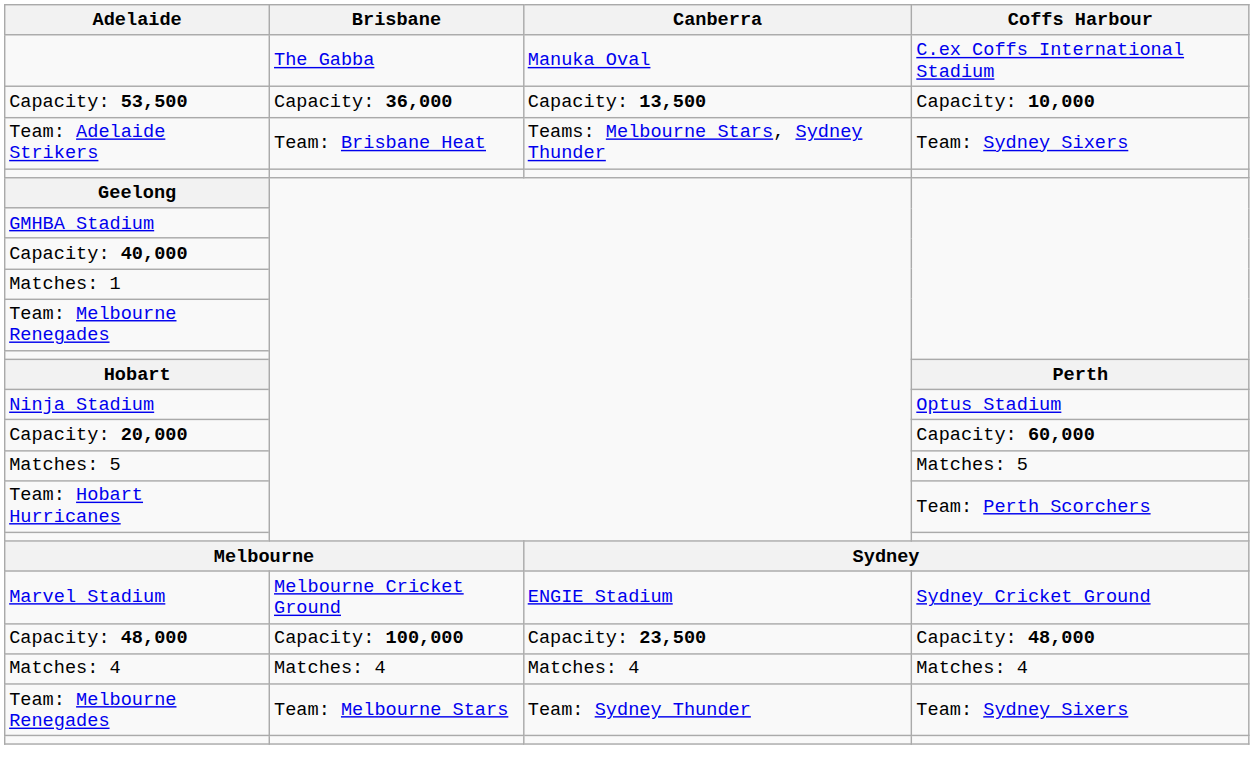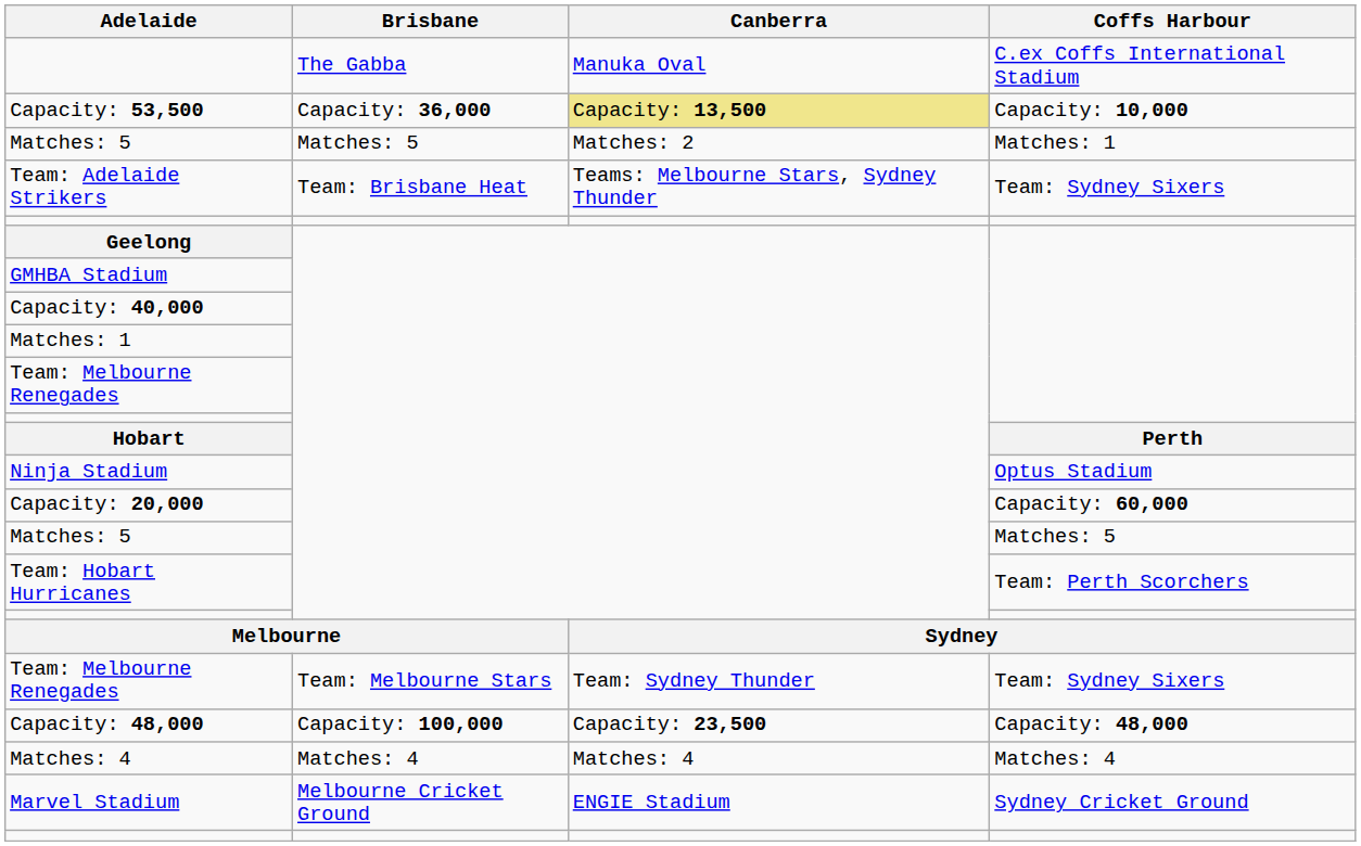Capacity: 53,500 | Canberra: no background -> khaki background
+ row: Matches: 5 | Matches: 5 | Matches: 2 | Matches: 1
rows swapped: Marvel Stadium <-> Team: Melbourne Renegades / Team: Sydney Sixers
